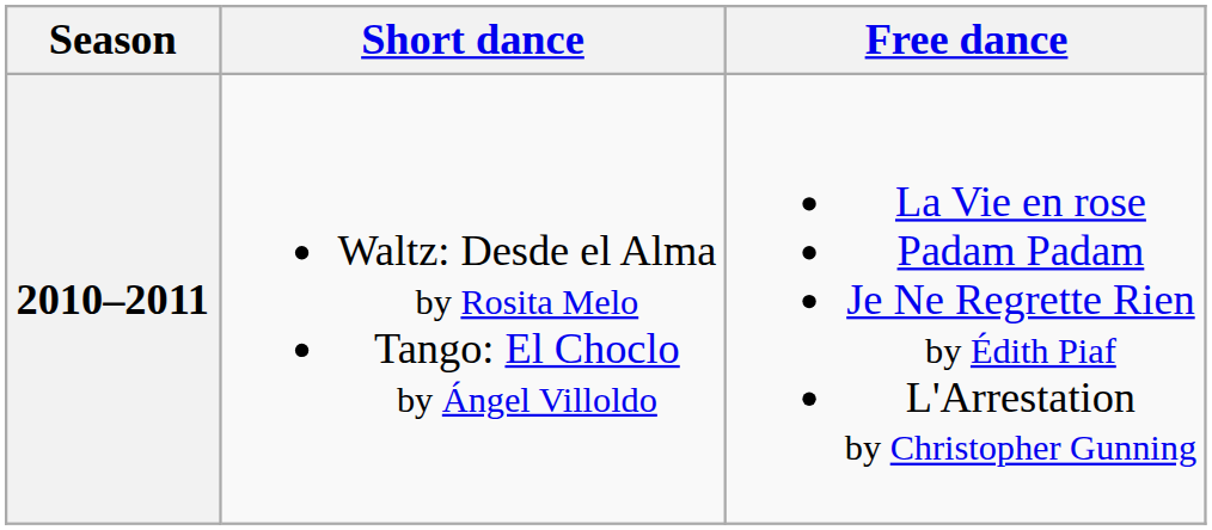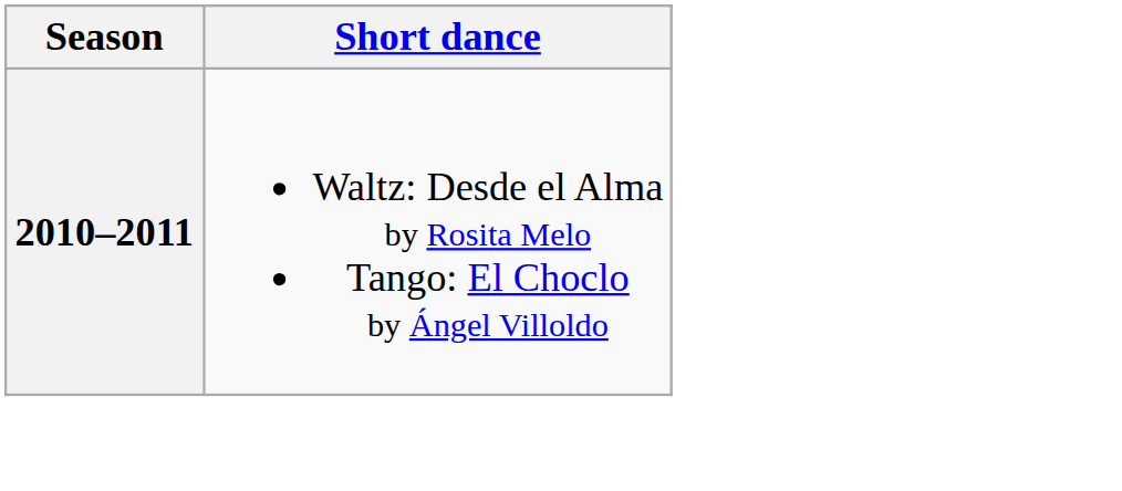- column: Free dance | La Vie en rose Padam Padam Je Ne Regrette Rien by Édith Piaf L'Arrestation by Christopher Gunning
